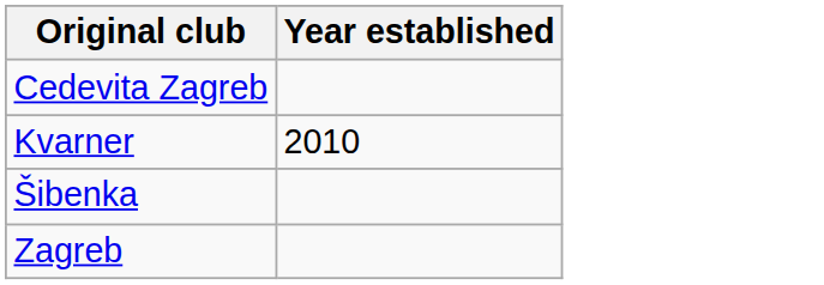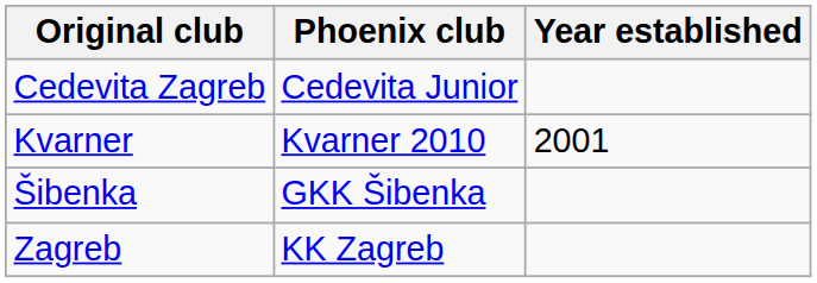+ column: Phoenix club | Cedevita Junior | Kvarner 2010 | GKK Šibenka | KK Zagreb
Kvarner | Year established: 2010 -> 2001
